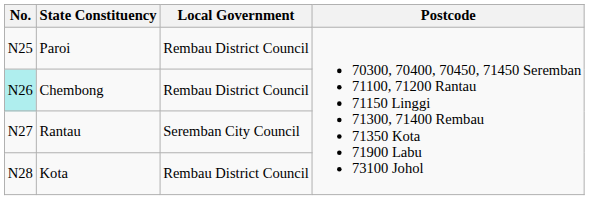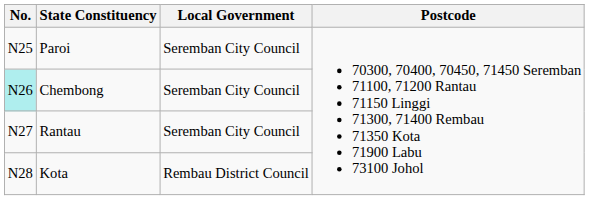Paroi | Local Government: Rembau District Council -> Seremban City Council
Chembong | Local Government: Rembau District Council -> Seremban City Council
